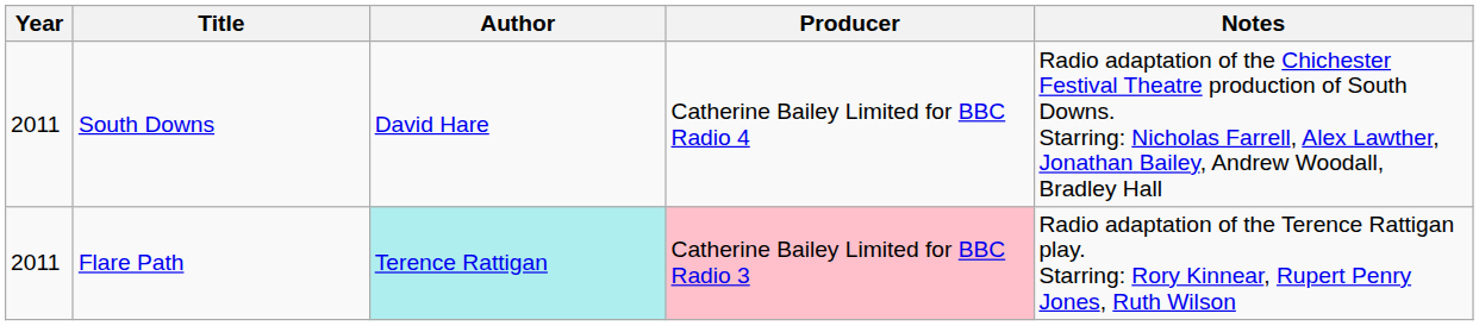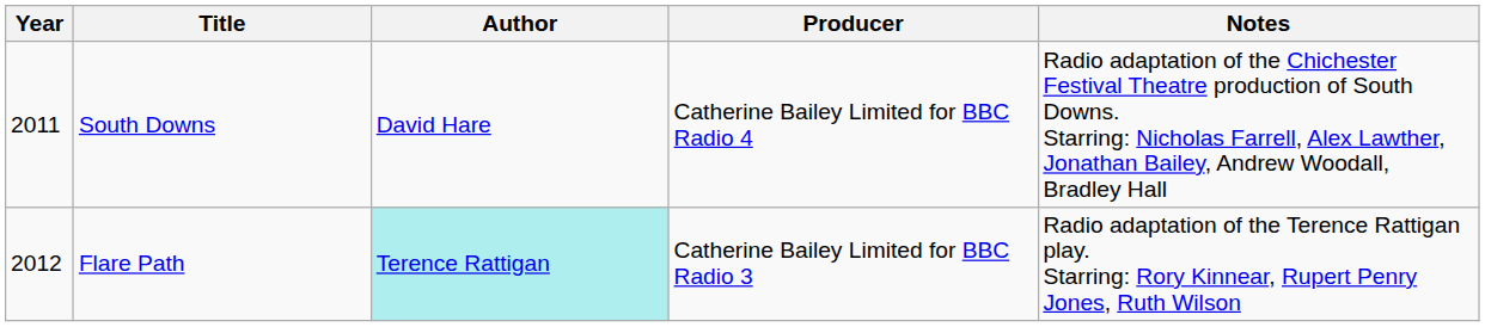Flare Path | Year: 2011 -> 2012
Flare Path | Producer: pink background -> no background
